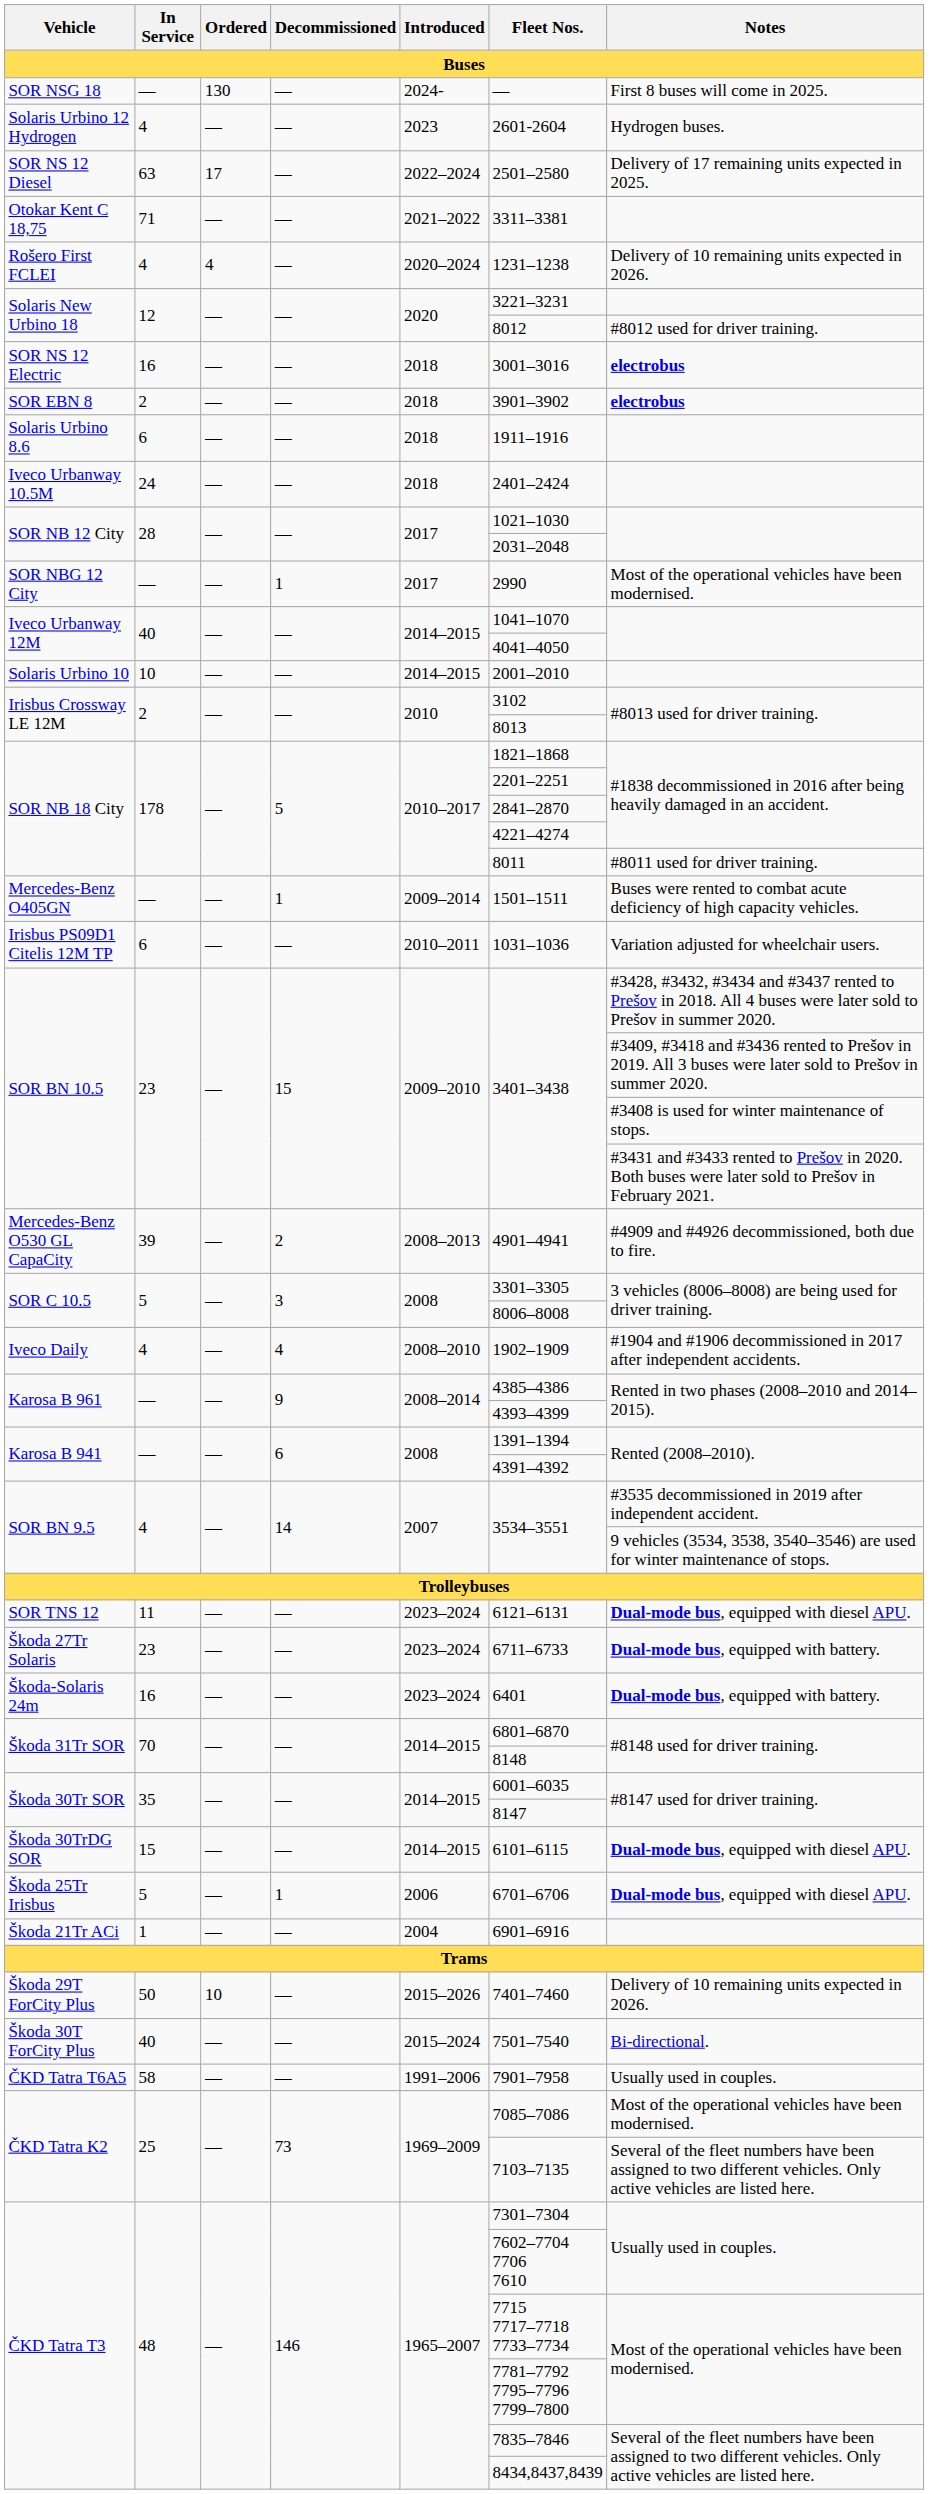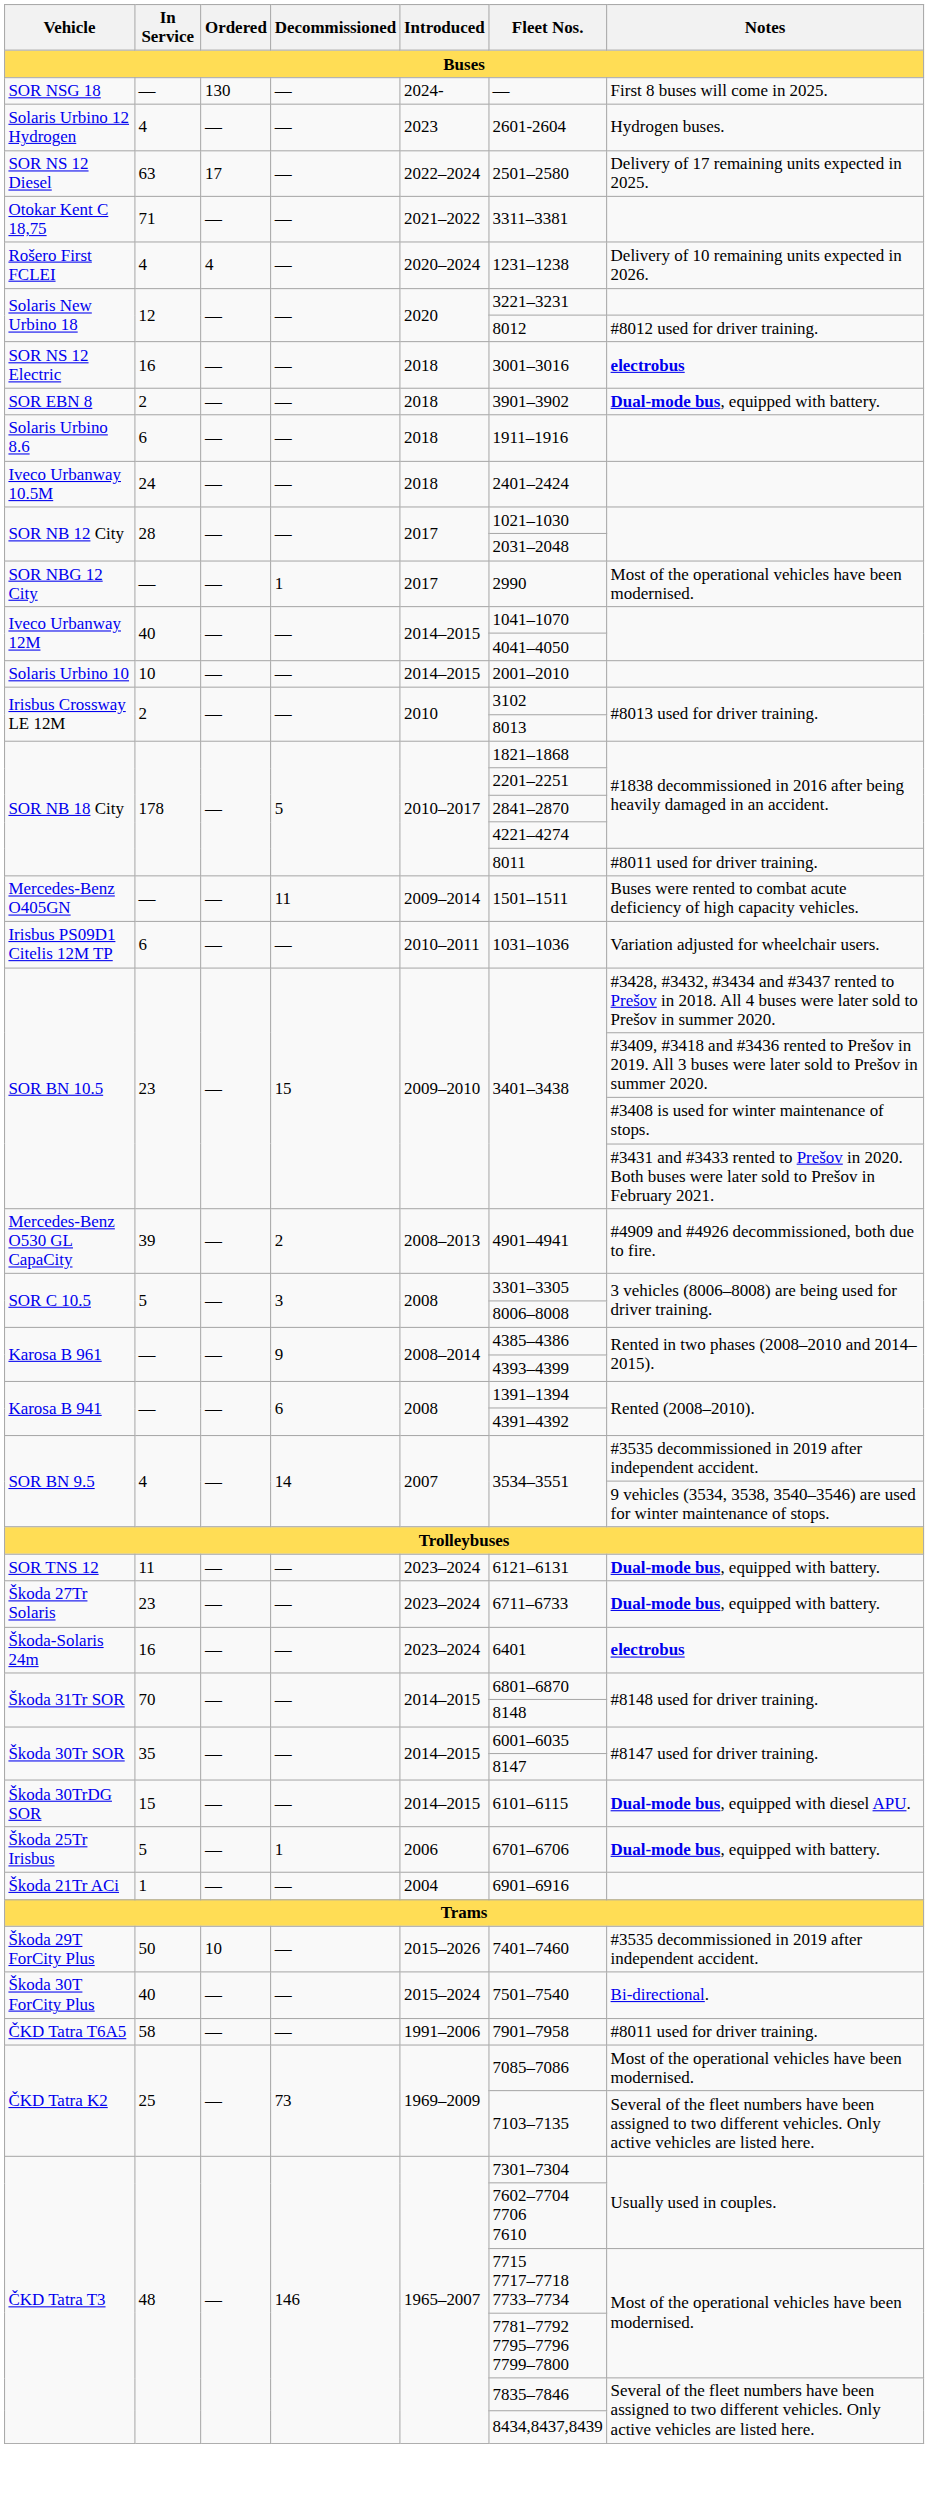SOR EBN 8 | Notes: electrobus -> Dual-mode bus, equipped with battery.
Mercedes-Benz O405GN | Decommissioned: 1 -> 11
- row: Iveco Daily | 4 | — | 4 | 2008–2010 | 1902–1909 | #1904 and #1906 decommissioned in 2017 after independent accidents.
SOR TNS 12 | Notes: Dual-mode bus, equipped with diesel APU. -> Dual-mode bus, equipped with battery.
Škoda-Solaris 24m | Notes: Dual-mode bus, equipped with battery. -> electrobus
Škoda 25Tr Irisbus | Notes: Dual-mode bus, equipped with diesel APU. -> Dual-mode bus, equipped with battery.
Škoda 29T ForCity Plus | Notes: Delivery of 10 remaining units expected in 2026. -> #3535 decommissioned in 2019 after independent accident.
ČKD Tatra T6A5 | Notes: Usually used in couples. -> #8011 used for driver training.
